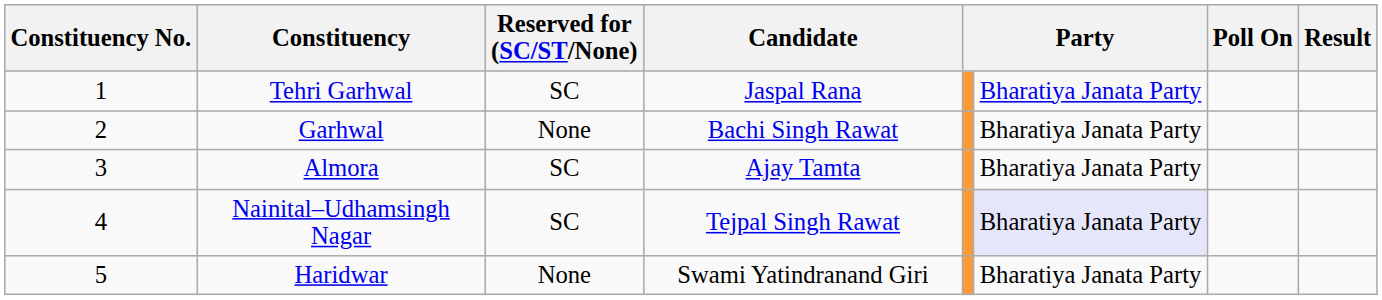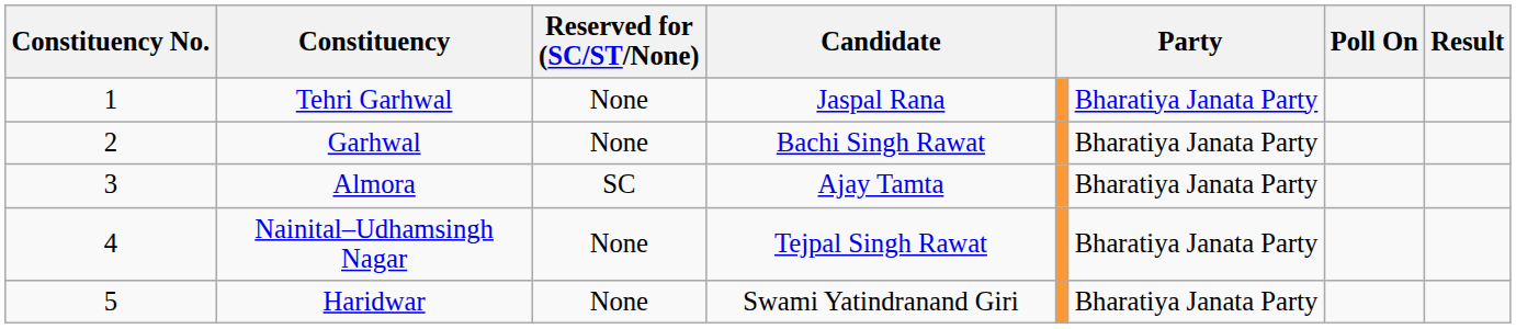Tehri Garhwal | Reserved for (SC/ST/None): SC -> None
Nainital–Udhamsingh Nagar | Reserved for (SC/ST/None): SC -> None
Nainital–Udhamsingh Nagar | column 6: lavender background -> no background
